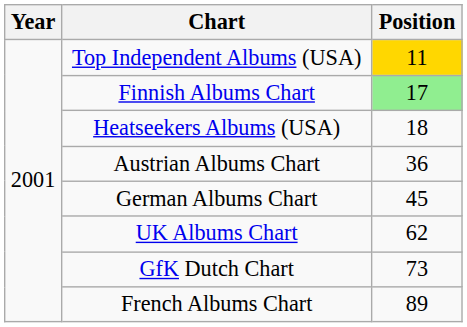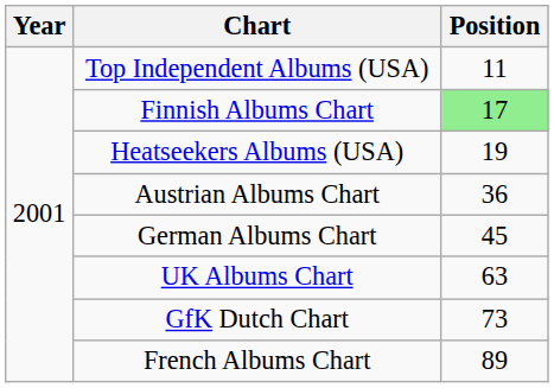Top Independent Albums (USA) | Position: gold background -> no background
Heatseekers Albums (USA) | Position: 18 -> 19
UK Albums Chart | Position: 62 -> 63
